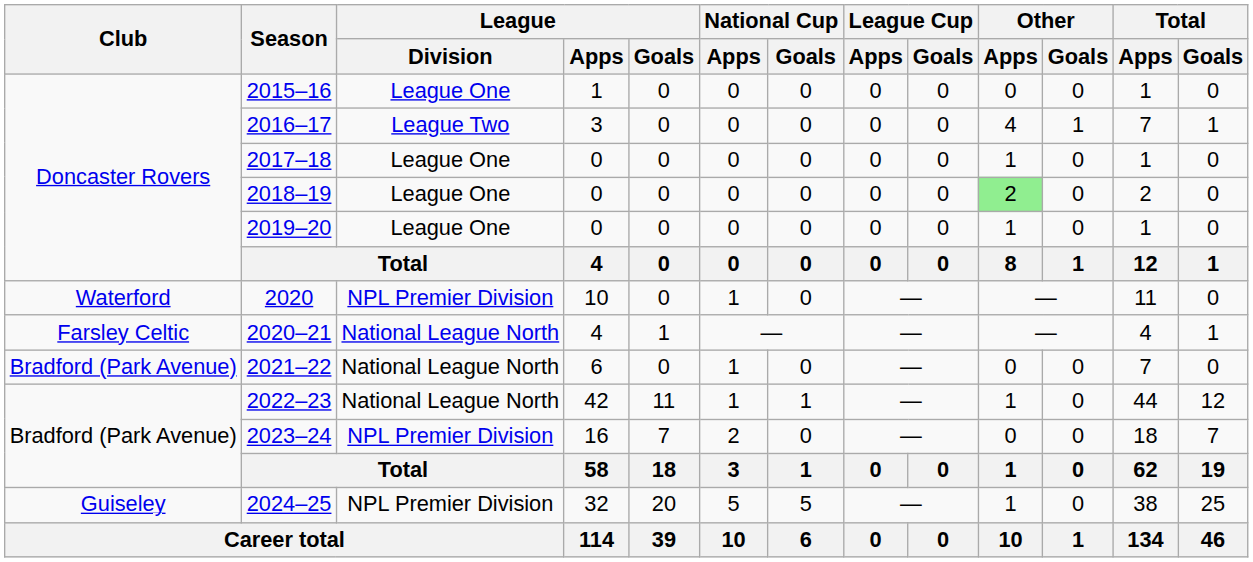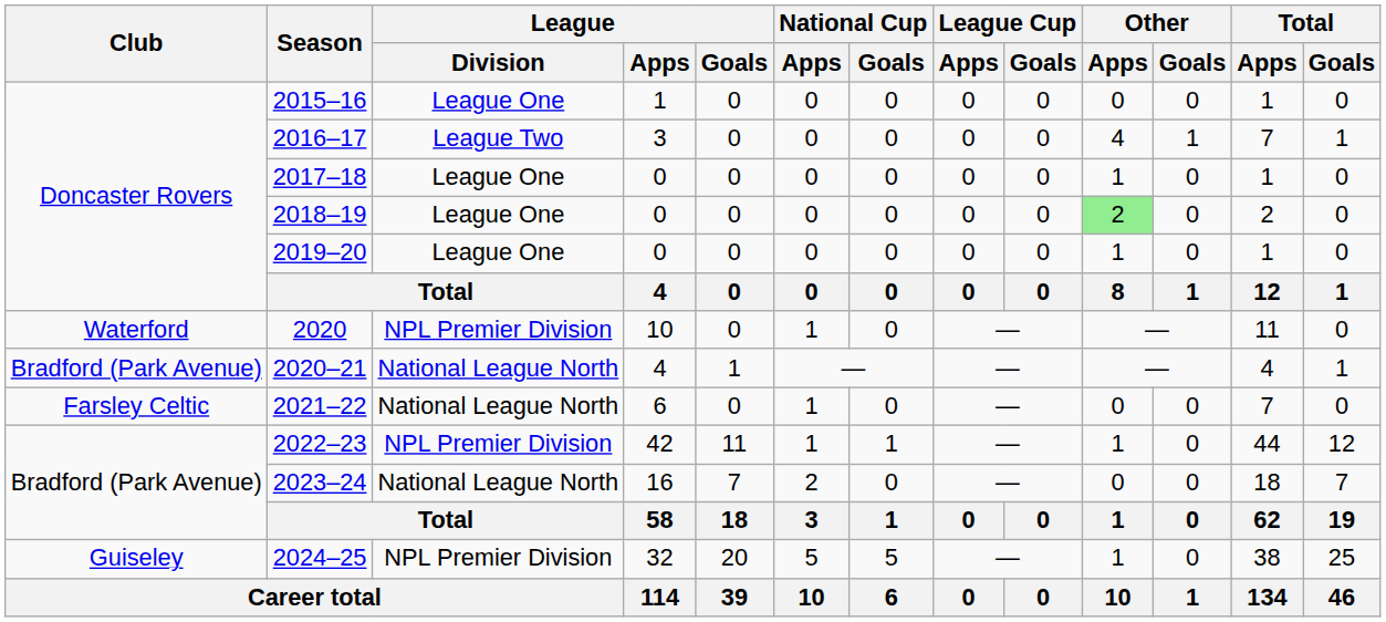2020–21 | Club: Farsley Celtic -> Bradford (Park Avenue)
2021–22 | Club: Bradford (Park Avenue) -> Farsley Celtic
2022–23 | League / Division: National League North -> NPL Premier Division
2023–24 | League / Division: NPL Premier Division -> National League North
